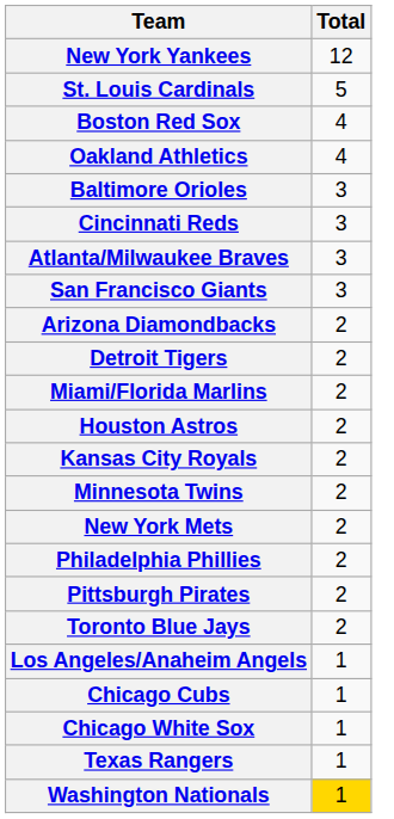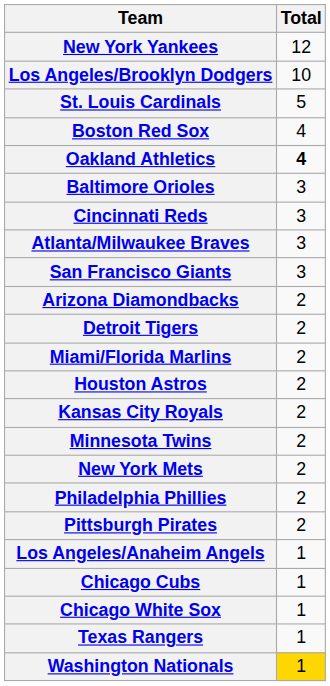+ row: Los Angeles/Brooklyn Dodgers | 10
Oakland Athletics | Total: normal -> bold
- row: Toronto Blue Jays | 2
